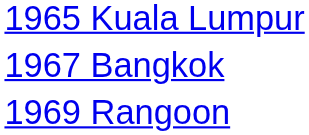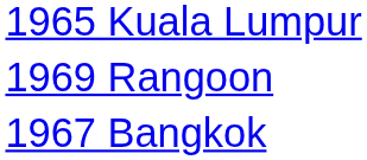rows swapped: 1967 Bangkok <-> 1969 Rangoon
